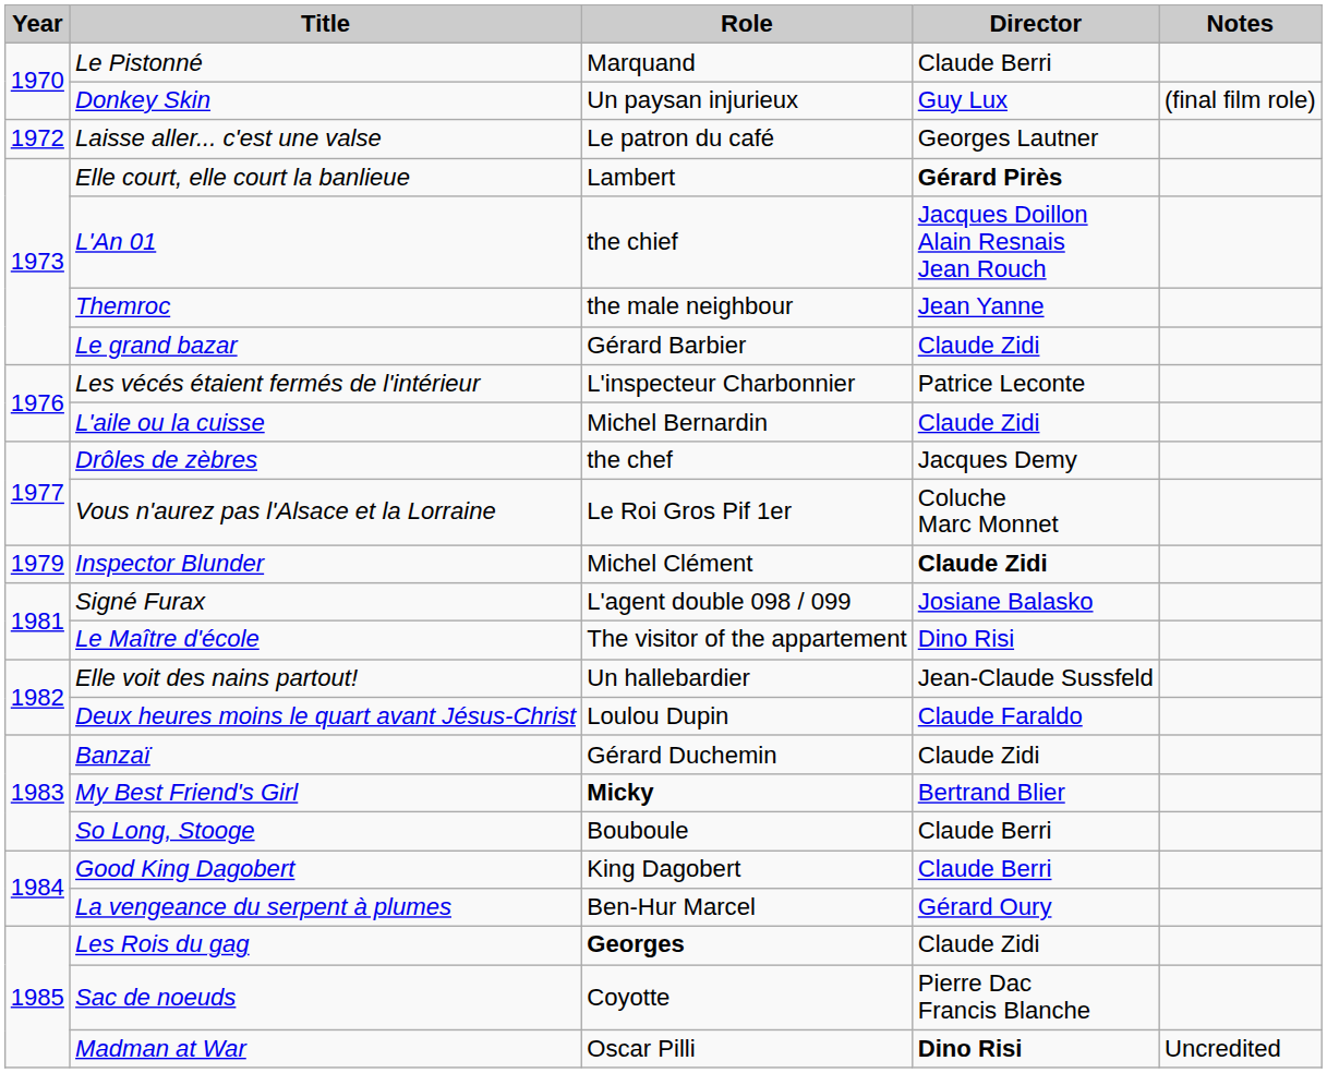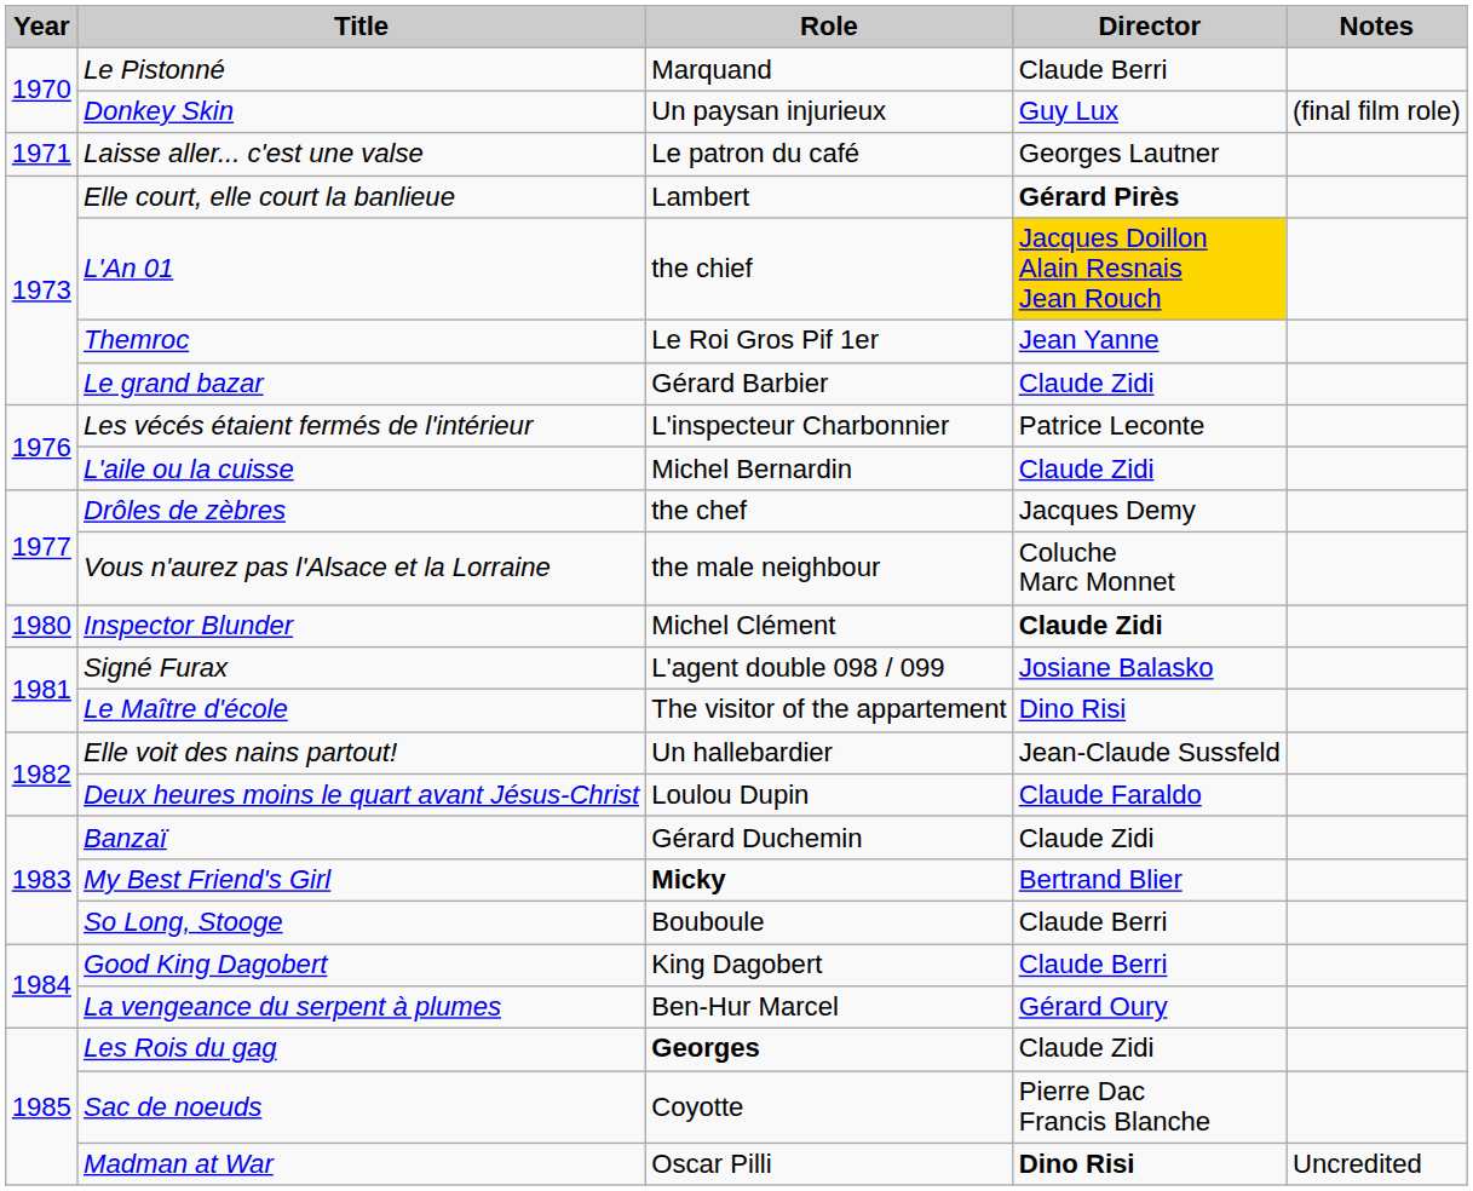Laisse aller... c'est une valse | Year: 1972 -> 1971
L'An 01 | Director: no background -> gold background
Themroc | Role: the male neighbour -> Le Roi Gros Pif 1er
Vous n'aurez pas l'Alsace et la Lorraine | Role: Le Roi Gros Pif 1er -> the male neighbour
Inspector Blunder | Year: 1979 -> 1980
